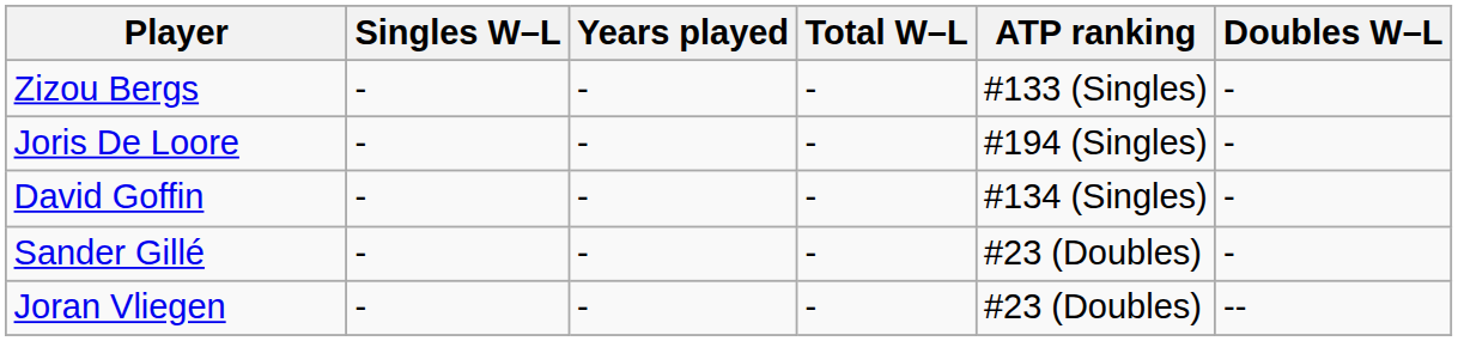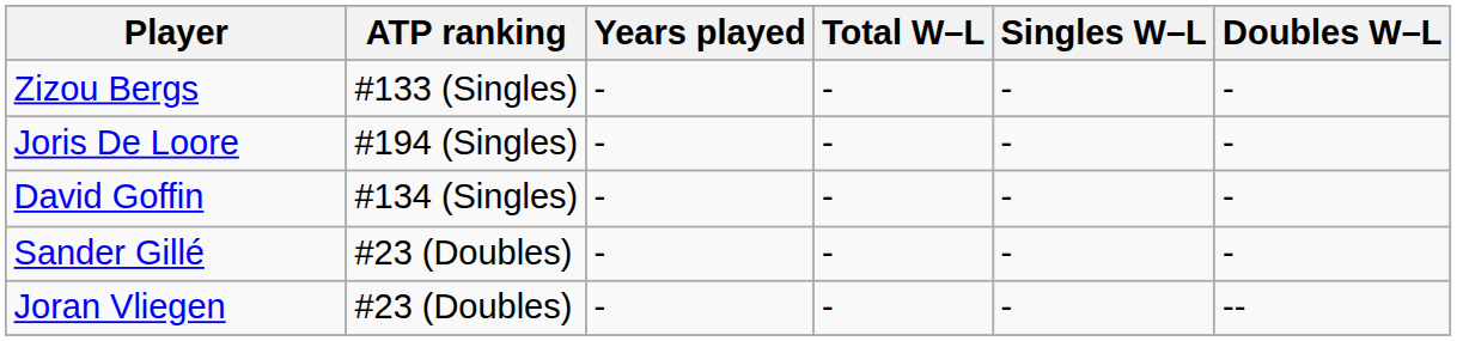columns swapped: ATP ranking <-> Singles W–L
